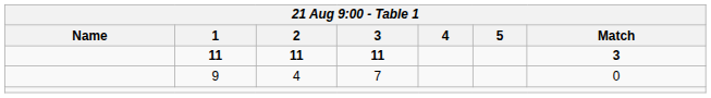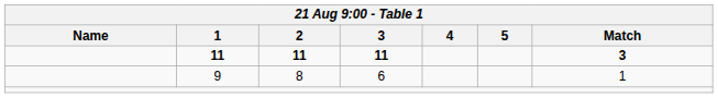9 | 2: 4 -> 8
9 | 3: 7 -> 6
9 | Match: 0 -> 1
